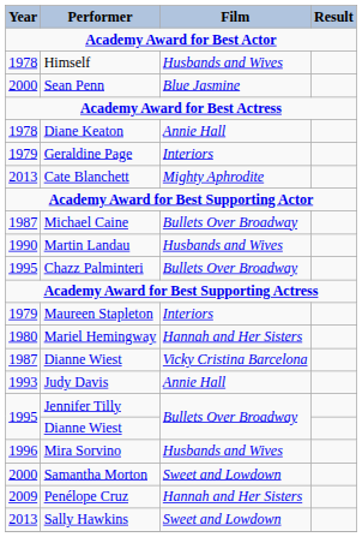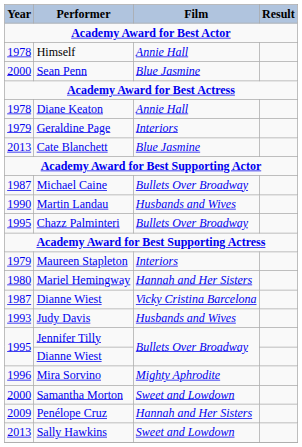Himself | Film: Husbands and Wives -> Annie Hall
Cate Blanchett | Film: Mighty Aphrodite -> Blue Jasmine
Judy Davis | Film: Annie Hall -> Husbands and Wives
Mira Sorvino | Film: Husbands and Wives -> Mighty Aphrodite
